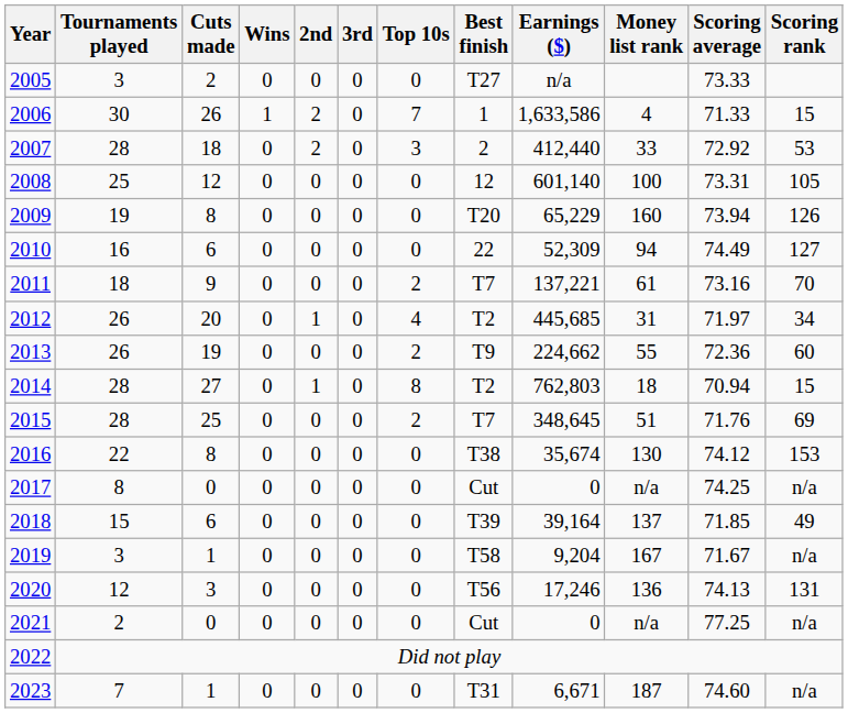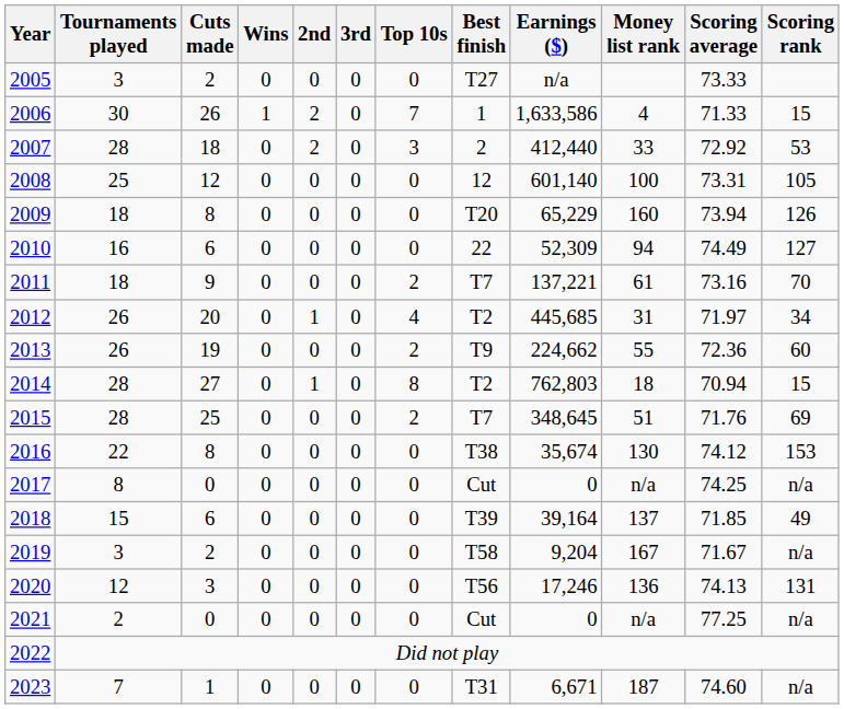2009 | Tournaments played: 19 -> 18
2019 | Cuts made: 1 -> 2
